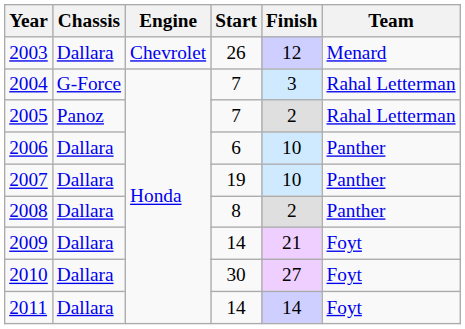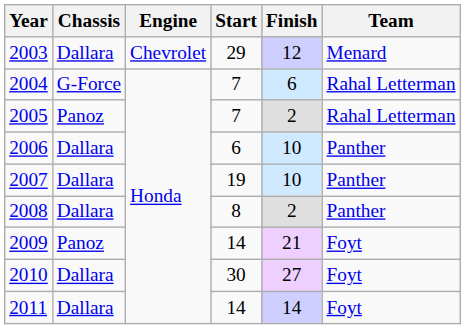2003 | Start: 26 -> 29
2004 | Finish: 3 -> 6
2009 | Chassis: Dallara -> Panoz
